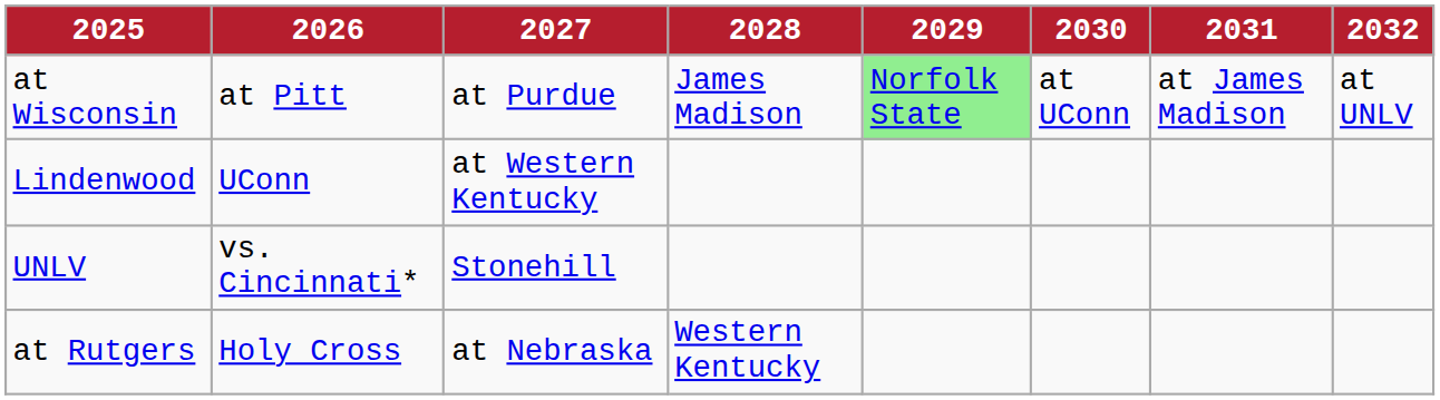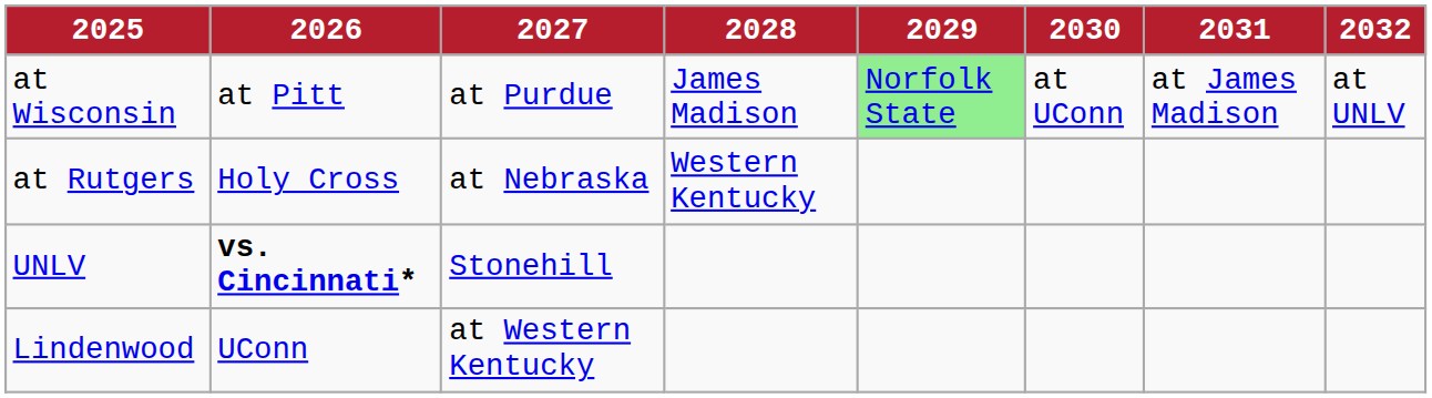rows swapped: at Rutgers <-> Lindenwood
UNLV | 2026: normal -> bold
